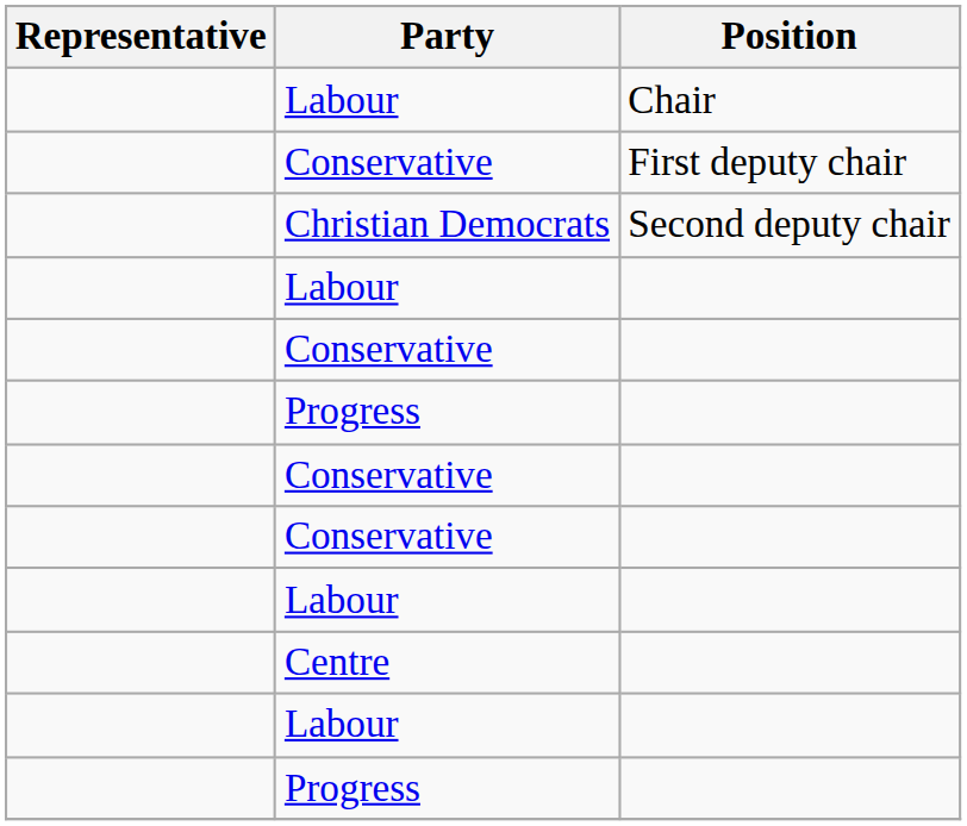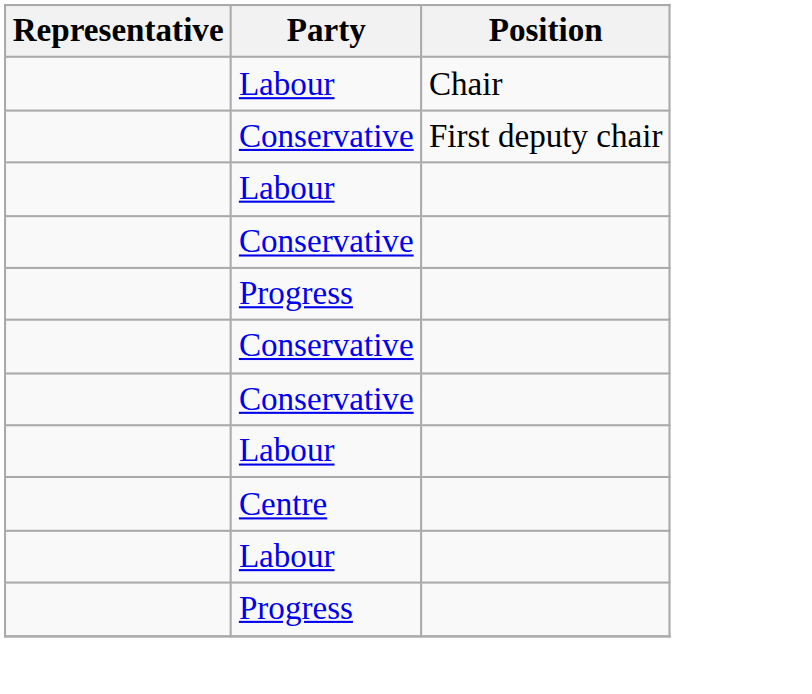- row: Christian Democrats | Second deputy chair
